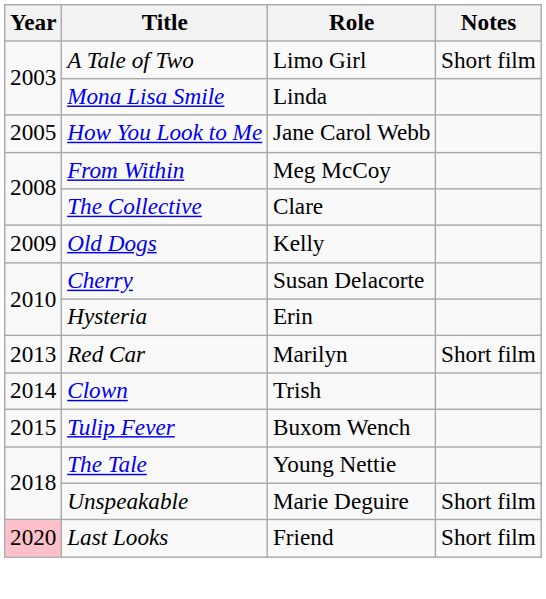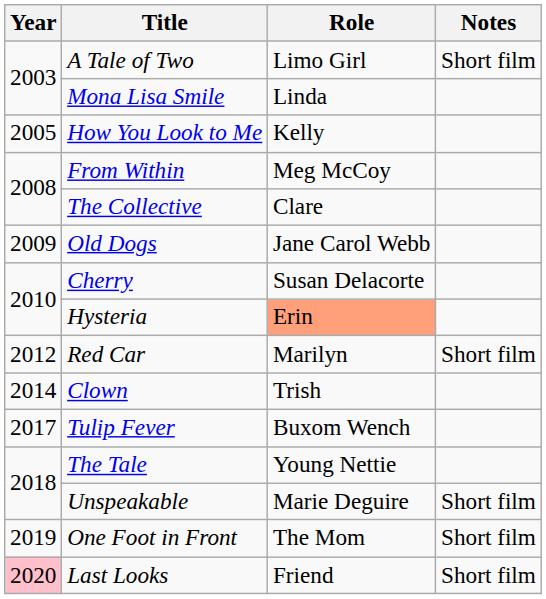How You Look to Me | Role: Jane Carol Webb -> Kelly
Old Dogs | Role: Kelly -> Jane Carol Webb
Hysteria | Role: no background -> lightsalmon background
Red Car | Year: 2013 -> 2012
Tulip Fever | Year: 2015 -> 2017
+ row: 2019 | One Foot in Front | The Mom | Short film
